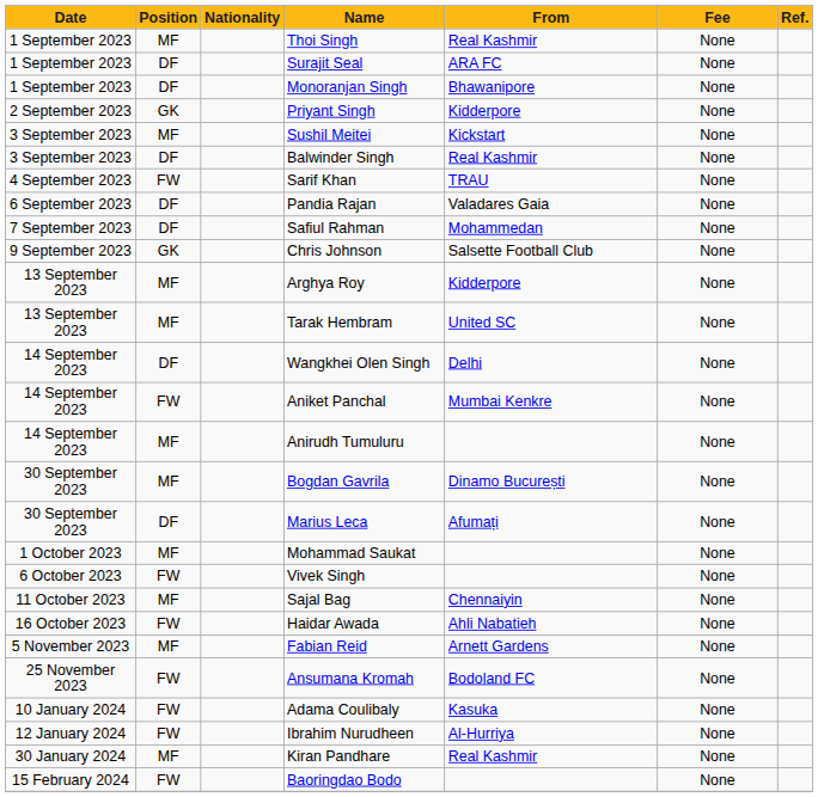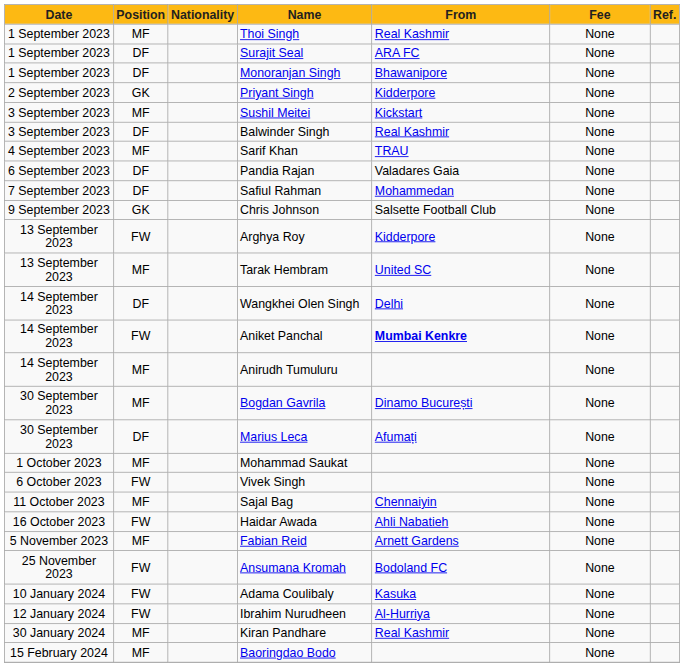Sarif Khan | Position: FW -> MF
Arghya Roy | Position: MF -> FW
Aniket Panchal | From: normal -> bold
Baoringdao Bodo | Position: FW -> MF
